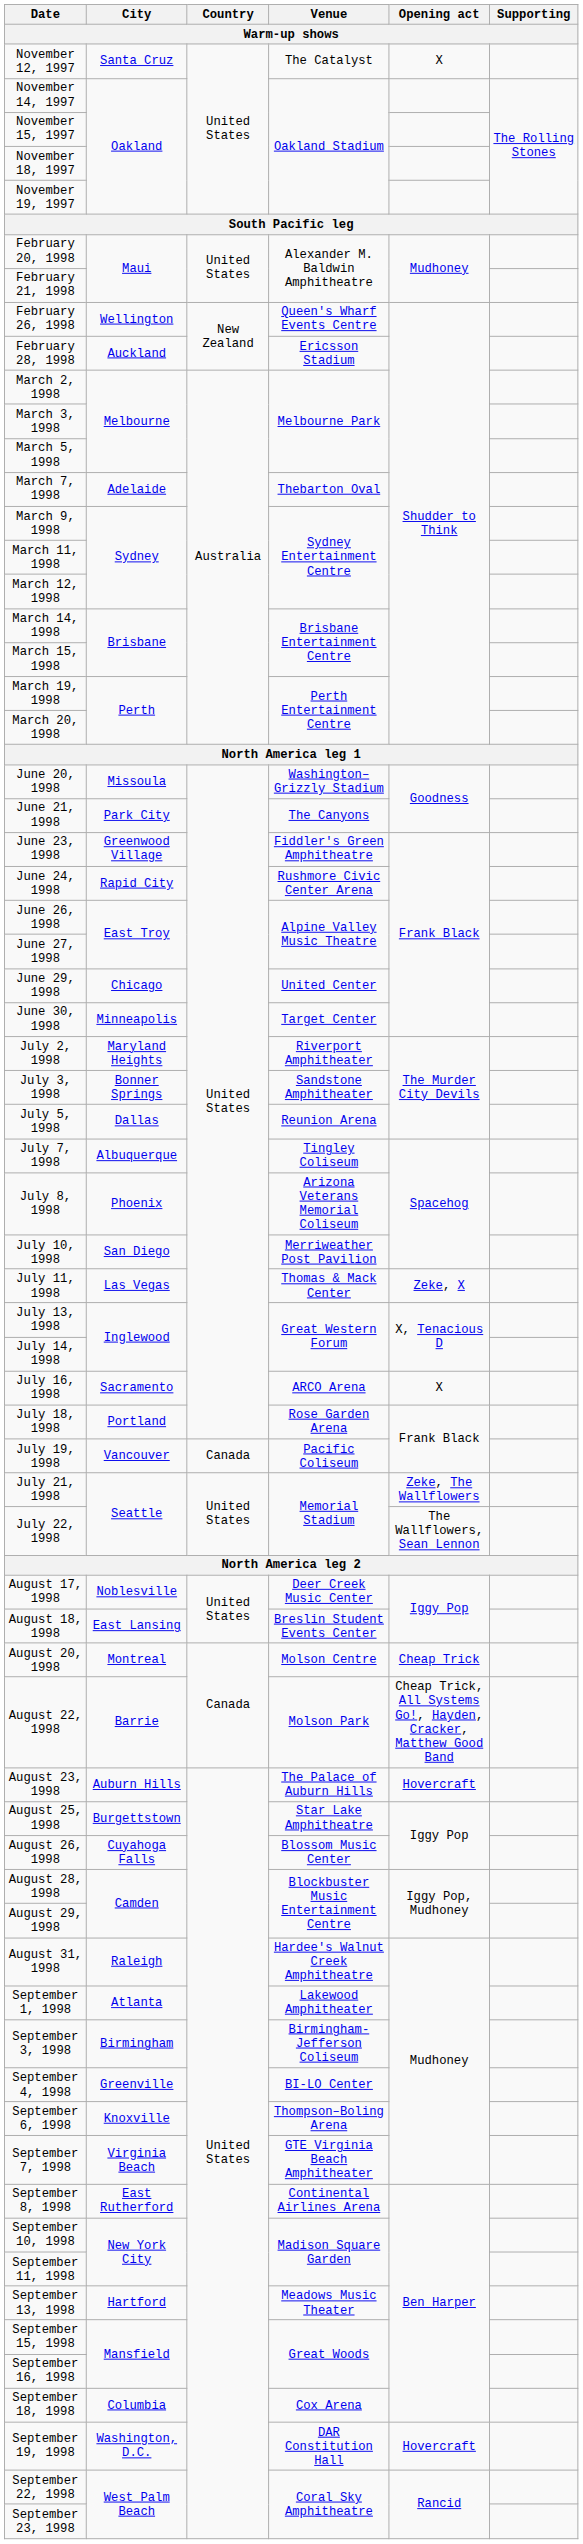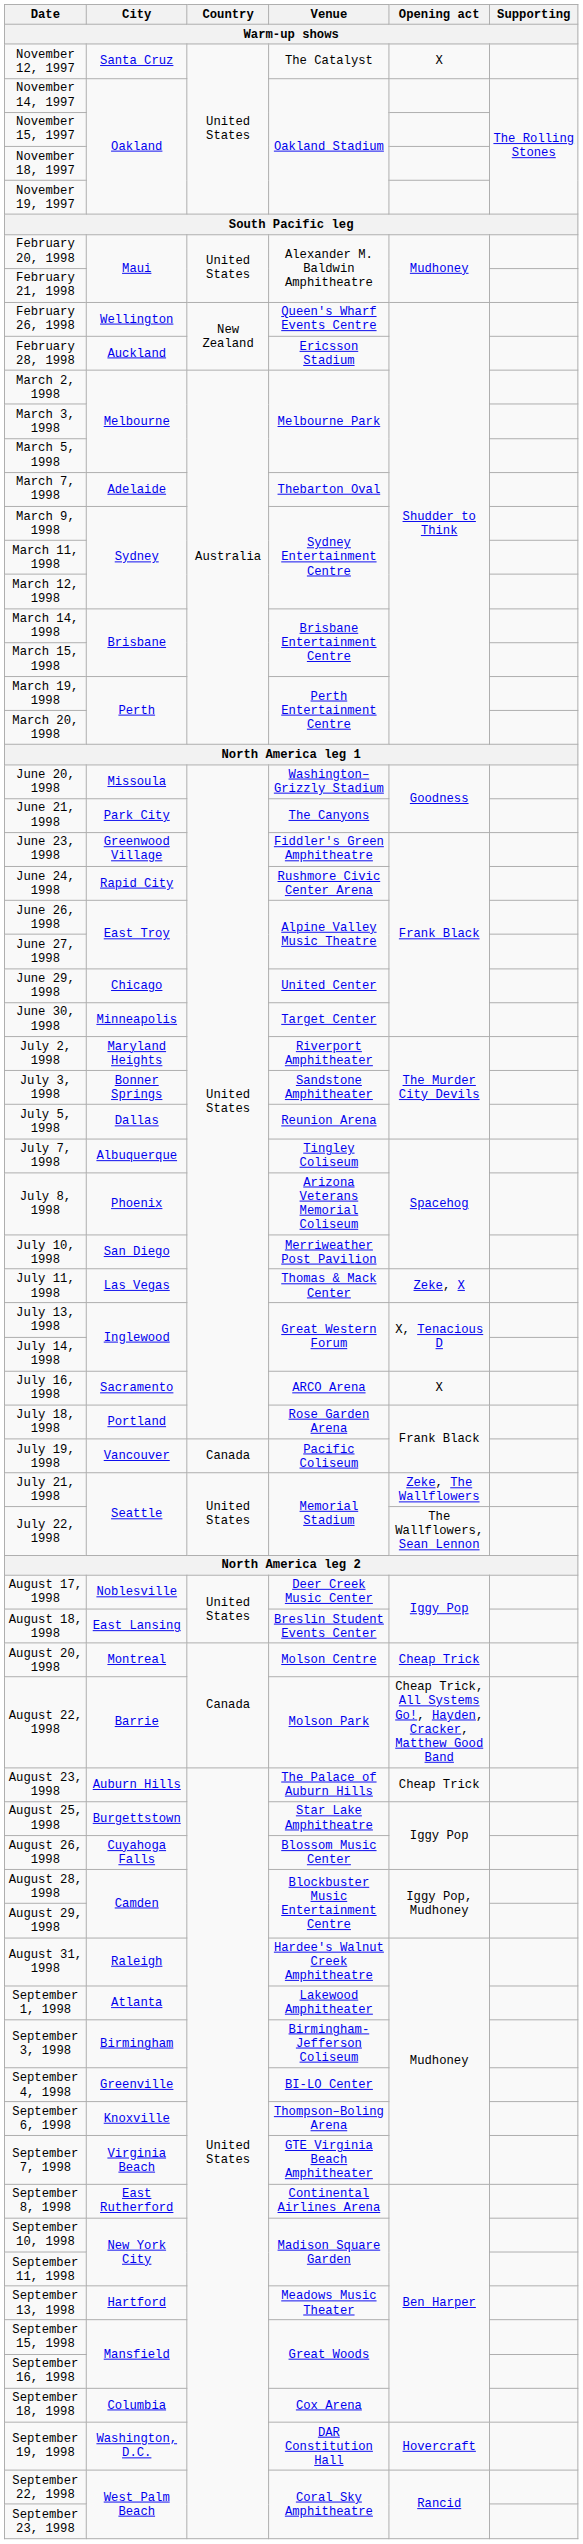August 23, 1998 | Opening act: Hovercraft -> Cheap Trick
